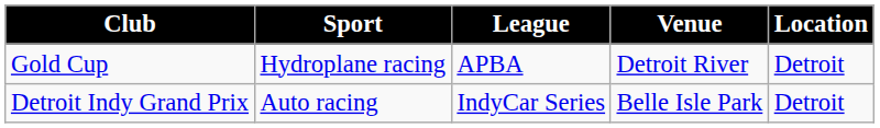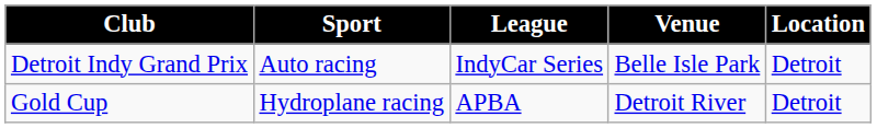rows swapped: Detroit Indy Grand Prix <-> Gold Cup
